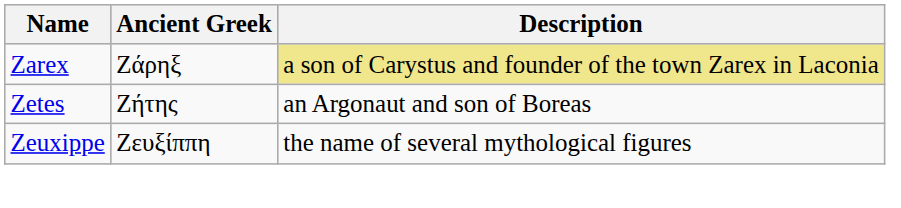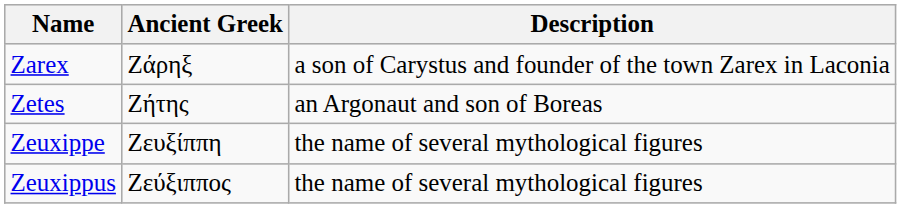Zarex | Description: khaki background -> no background
+ row: Zeuxippus | Ζεύξιππος | the name of several mythological figures
